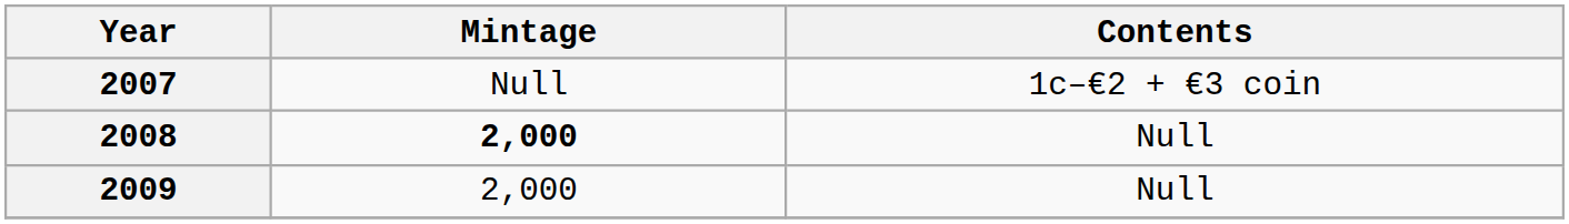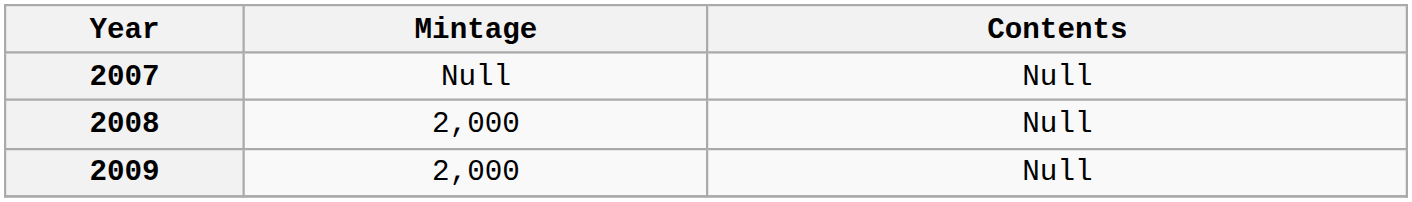2007 | Contents: 1c–€2 + €3 coin -> Null
2008 | Mintage: bold -> normal
